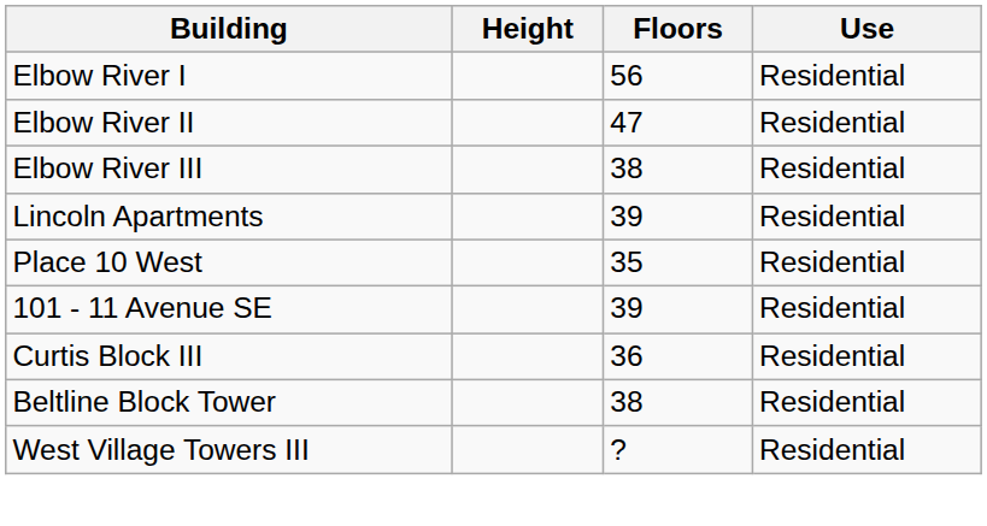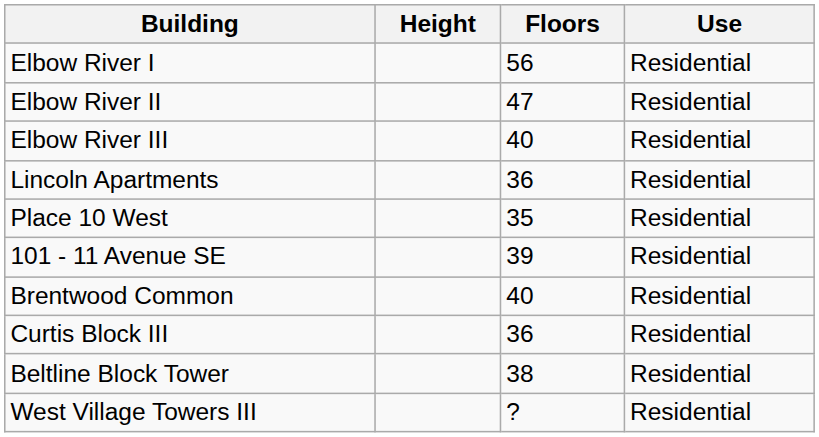Elbow River III | Floors: 38 -> 40
Lincoln Apartments | Floors: 39 -> 36
+ row: Brentwood Common | 40 | Residential
